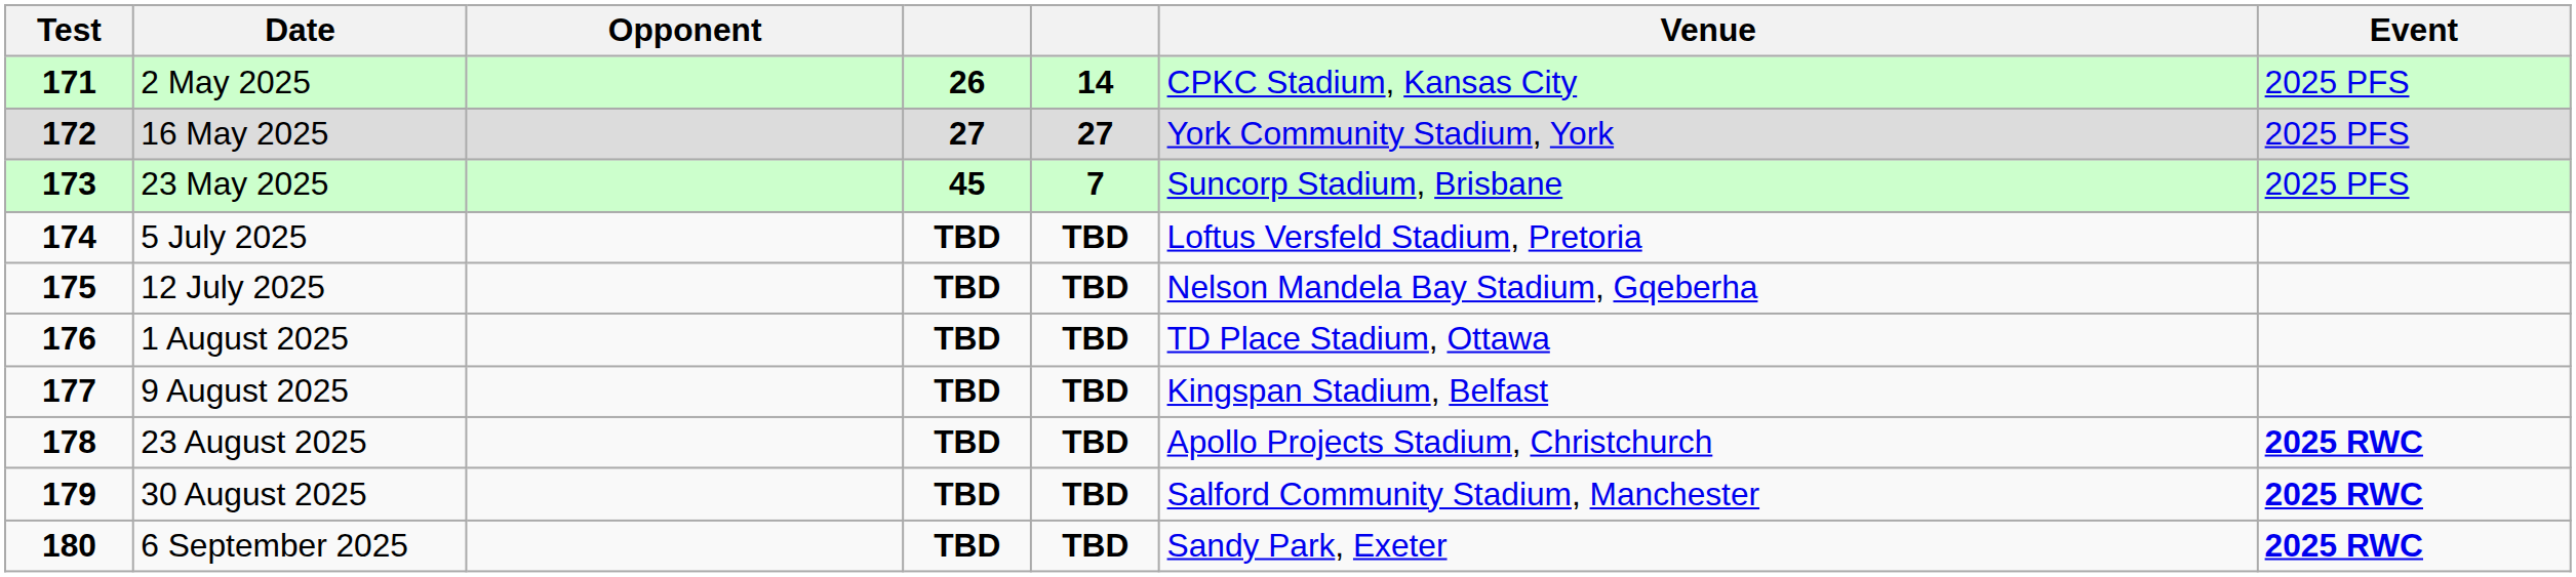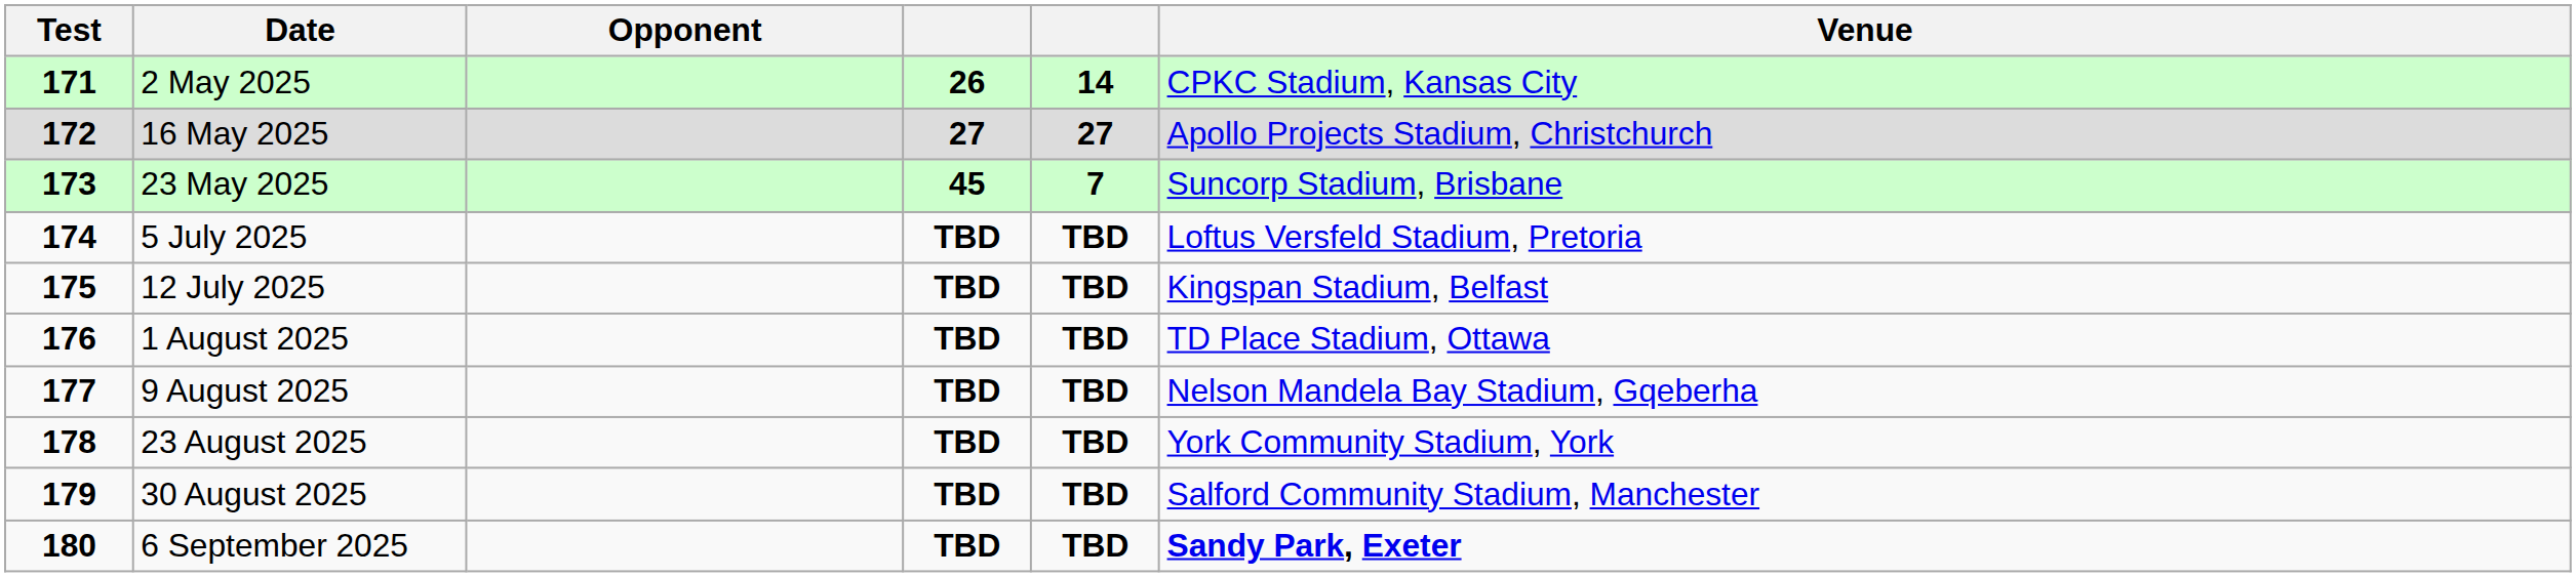- column: Event | 2025 PFS | 2025 PFS | 2025 PFS | 2025 RWC | 2025 RWC | 2025 RWC
16 May 2025 | Venue: York Community Stadium, York -> Apollo Projects Stadium, Christchurch
12 July 2025 | Venue: Nelson Mandela Bay Stadium, Gqeberha -> Kingspan Stadium, Belfast
9 August 2025 | Venue: Kingspan Stadium, Belfast -> Nelson Mandela Bay Stadium, Gqeberha
23 August 2025 | Venue: Apollo Projects Stadium, Christchurch -> York Community Stadium, York
6 September 2025 | Venue: normal -> bold
